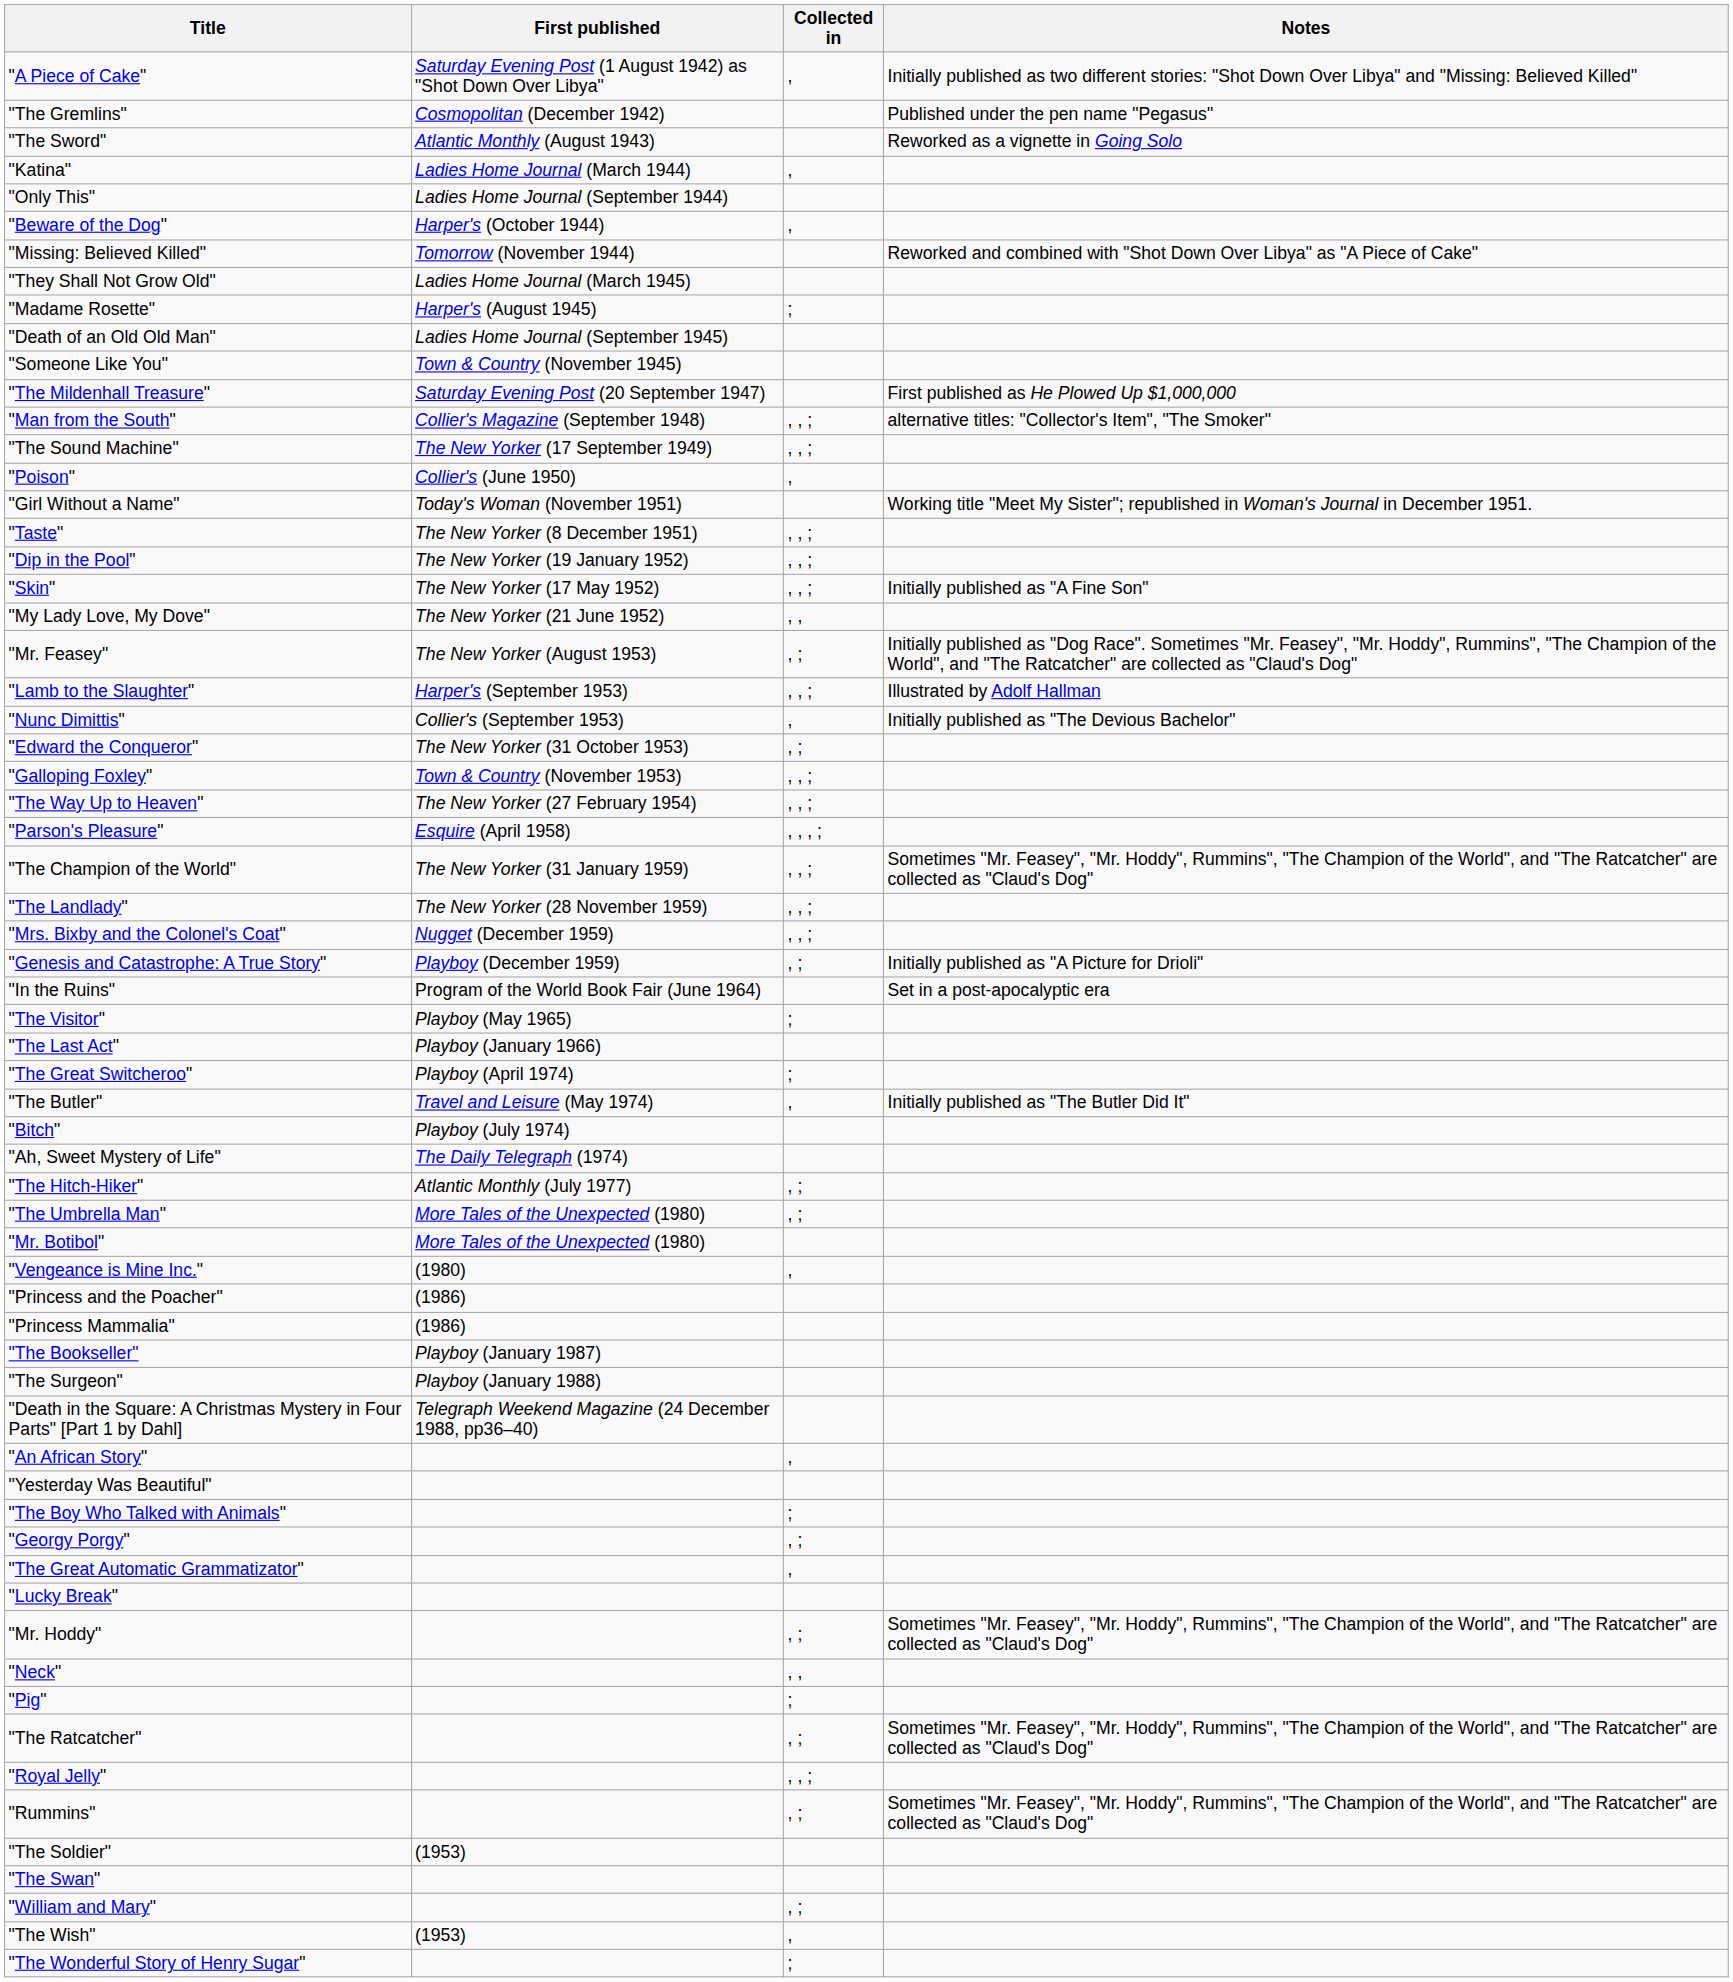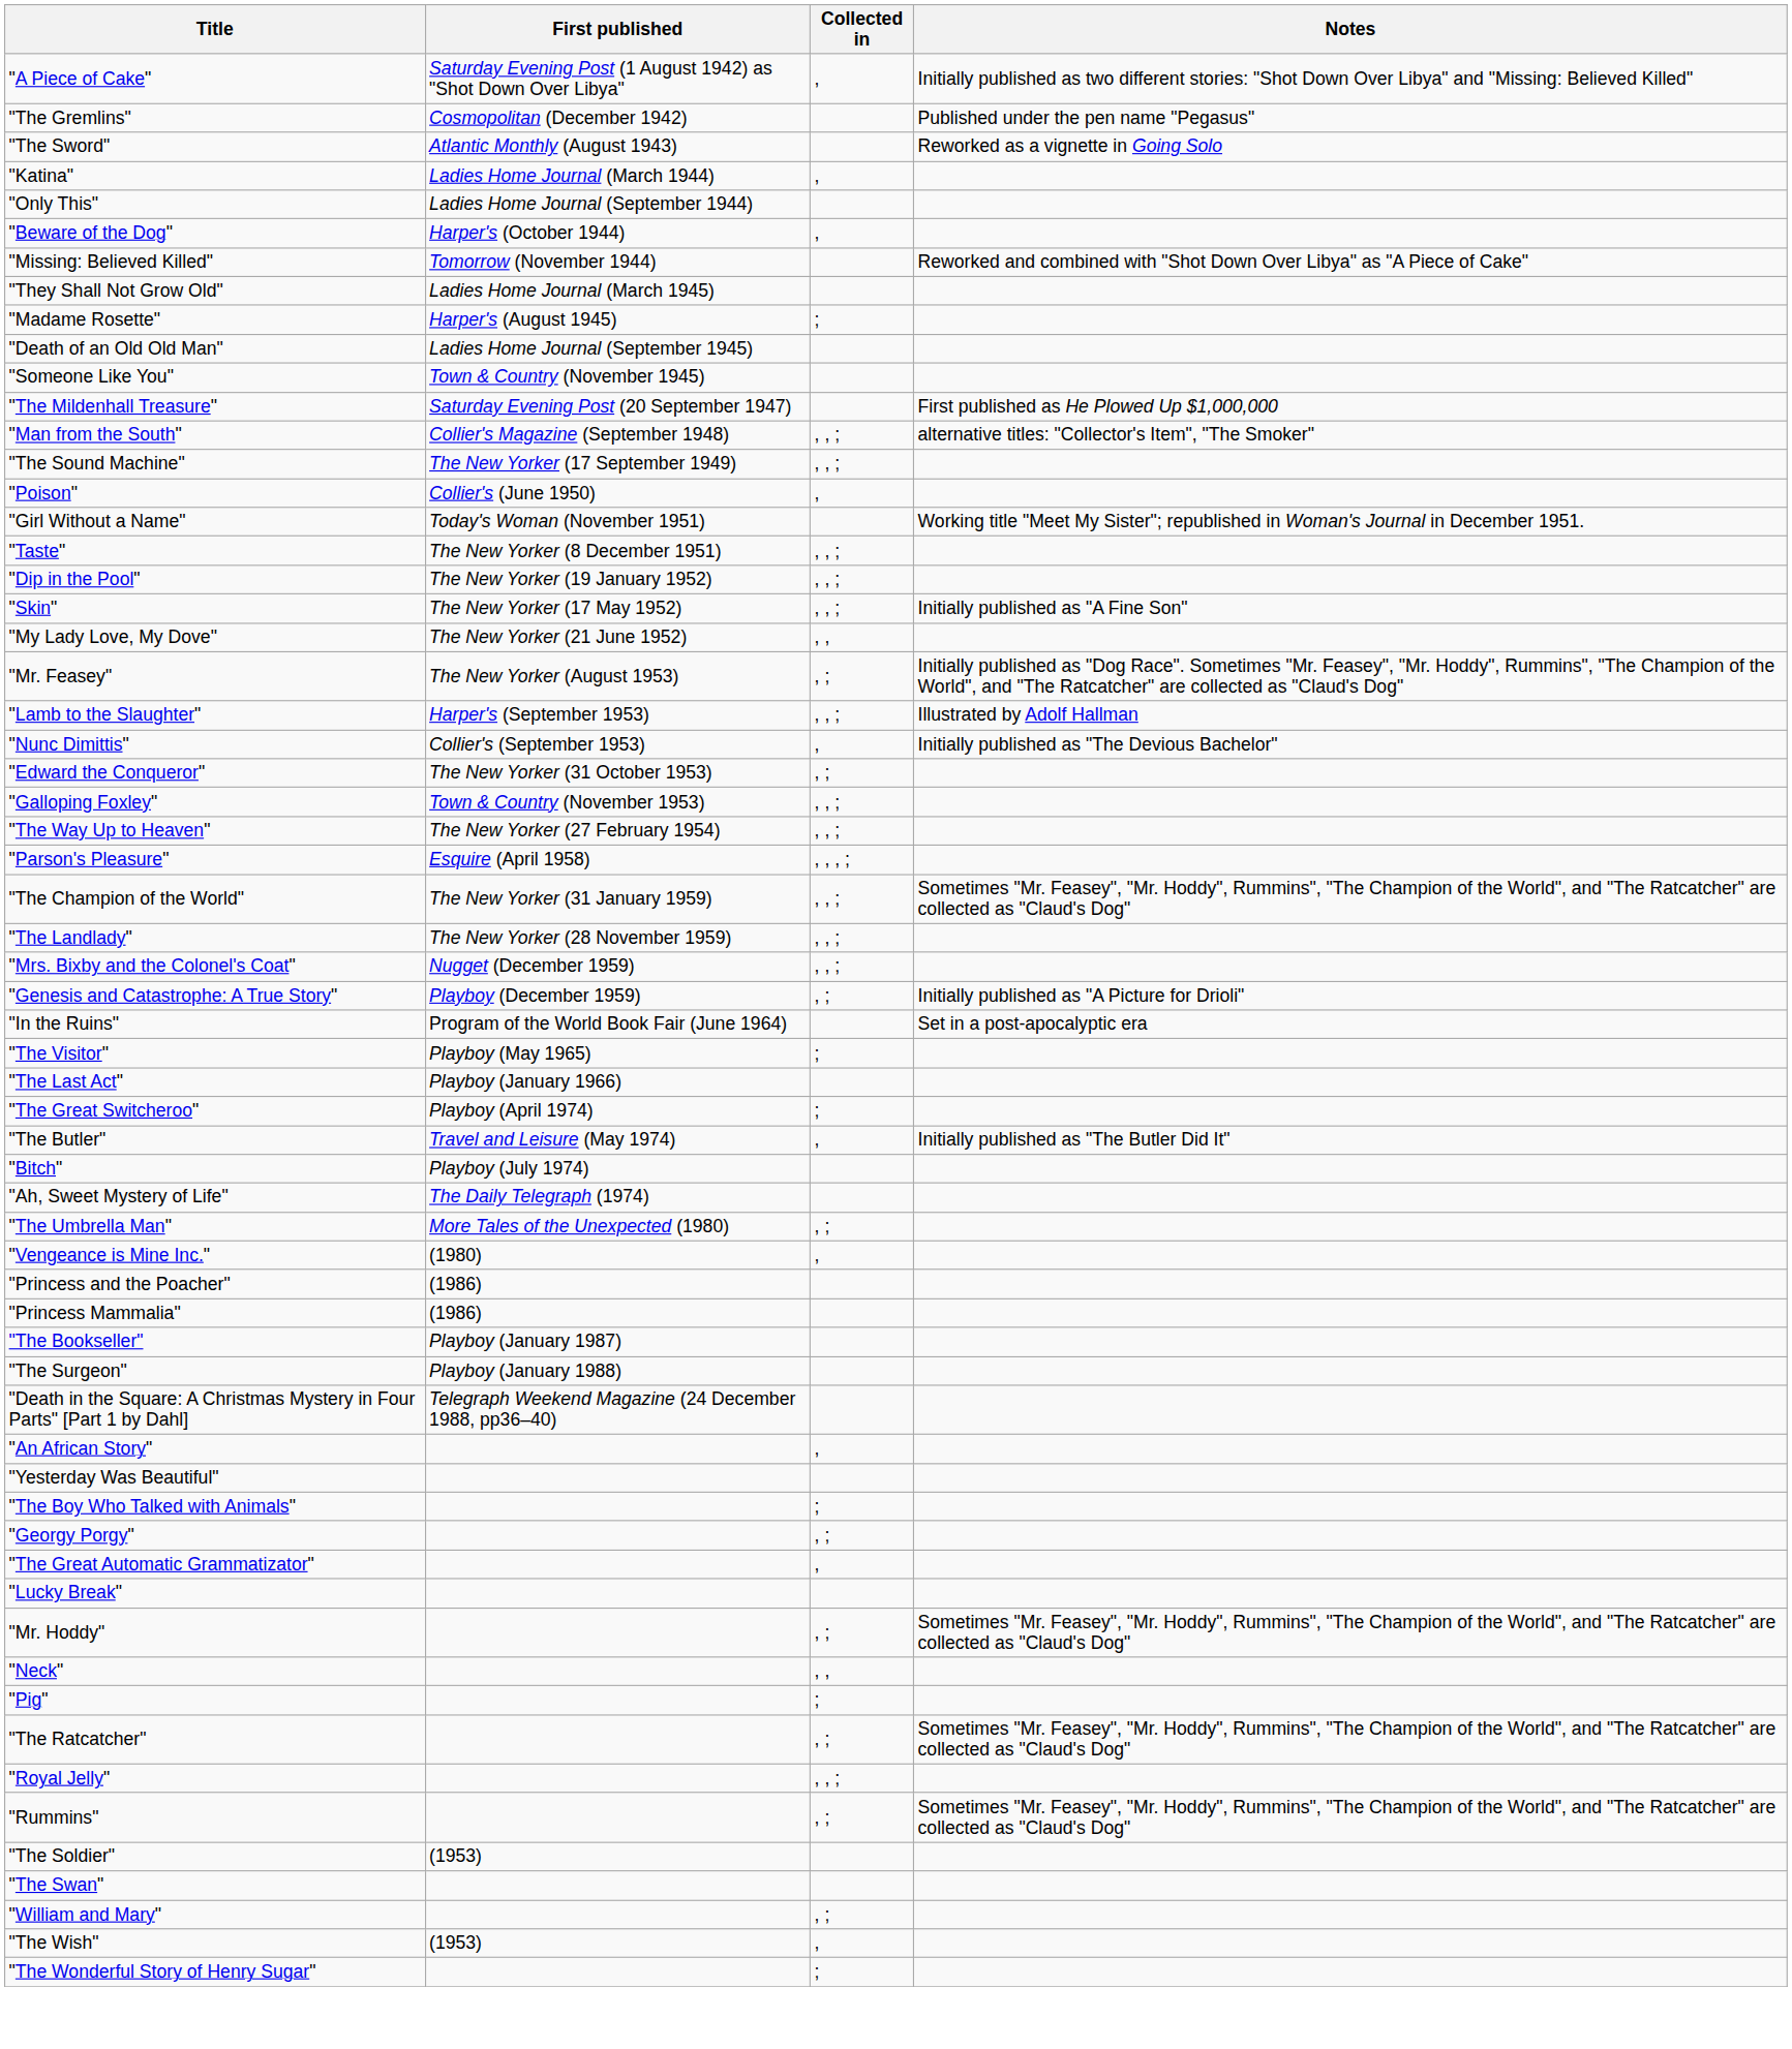- row: "The Hitch-Hiker" | Atlantic Monthly (July 1977) | , ;
- row: "Mr. Botibol" | More Tales of the Unexpected (1980)
